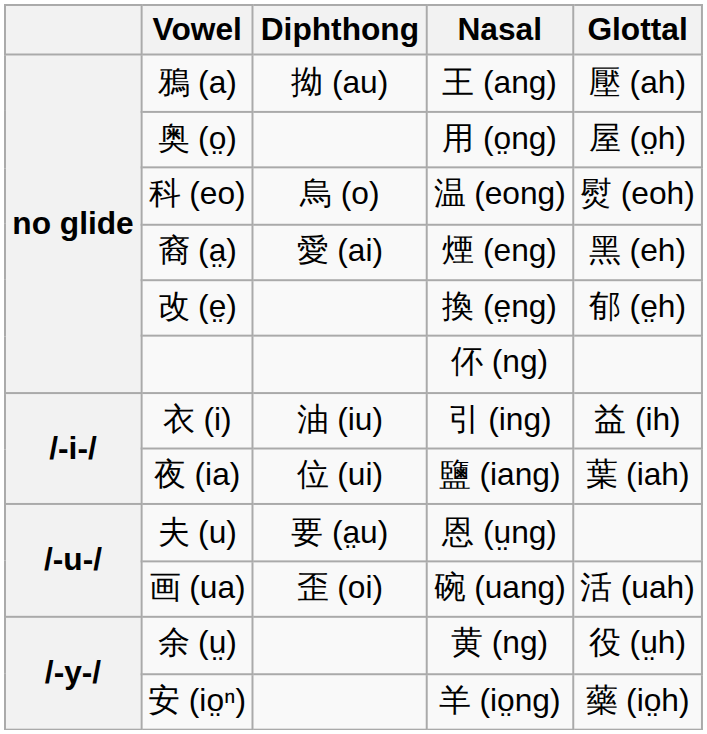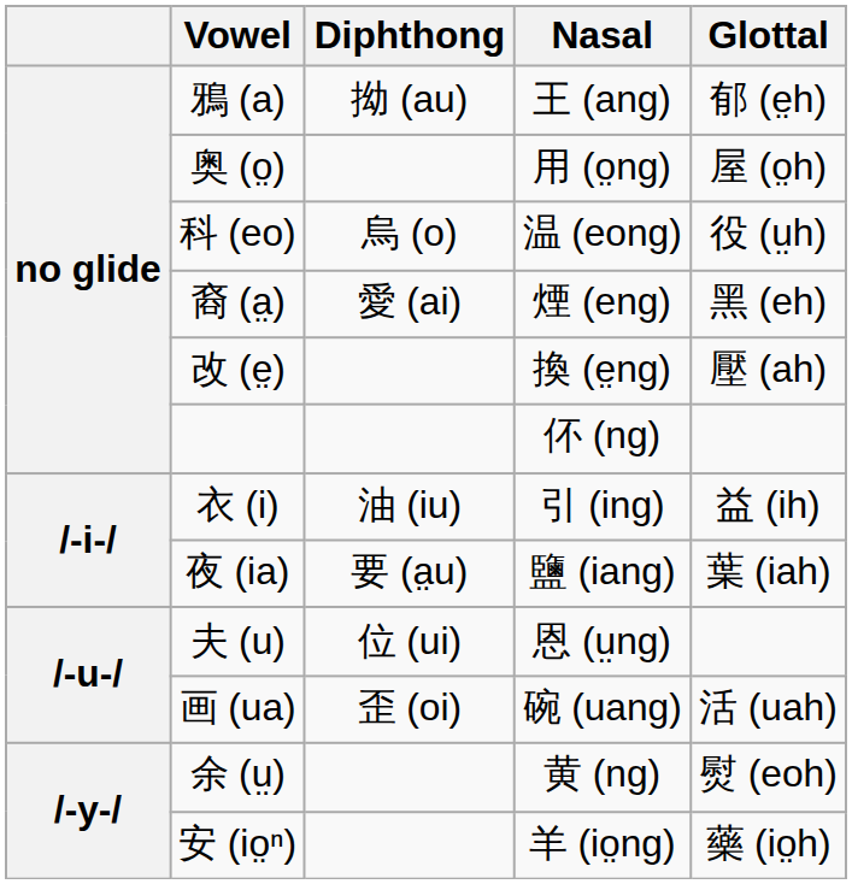鴉 (a) | Glottal: 壓 (ah) -> 郁 (e̤h)
科 (eo) | Glottal: 熨 (eoh) -> 役 (ṳh)
改 (e̤) | Glottal: 郁 (e̤h) -> 壓 (ah)
夜 (ia) | Diphthong: 位 (ui) -> 要 (a̤u)
夫 (u) | Diphthong: 要 (a̤u) -> 位 (ui)
余 (ṳ) | Glottal: 役 (ṳh) -> 熨 (eoh)
